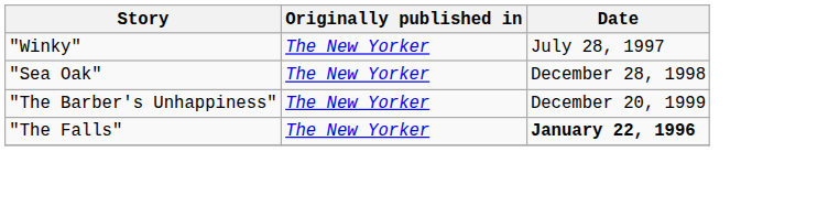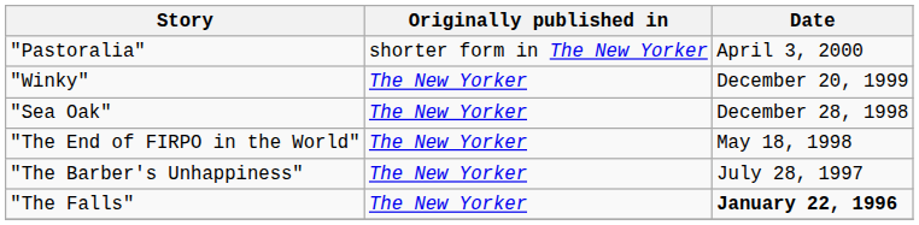+ row: "Pastoralia" | shorter form in The New Yorker | April 3, 2000
"Winky" | Date: July 28, 1997 -> December 20, 1999
+ row: "The End of FIRPO in the World" | The New Yorker | May 18, 1998
"The Barber's Unhappiness" | Date: December 20, 1999 -> July 28, 1997
